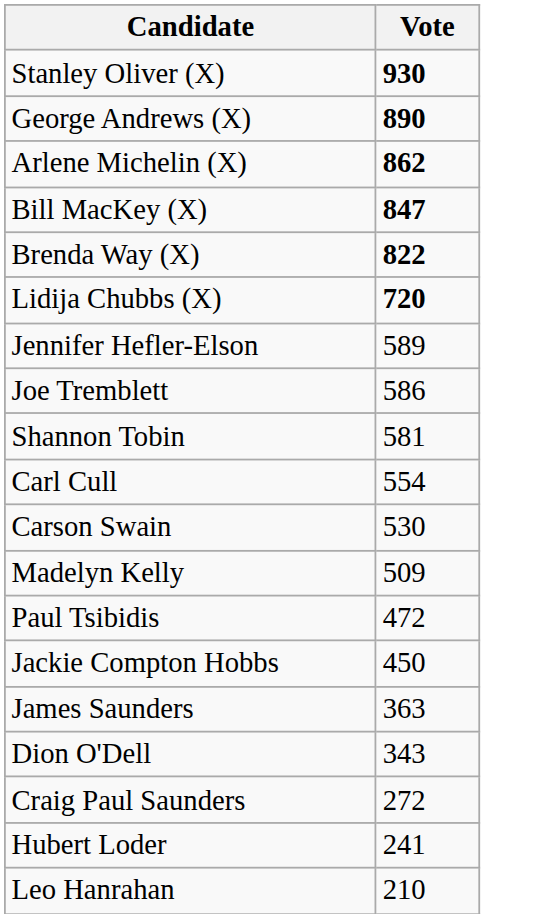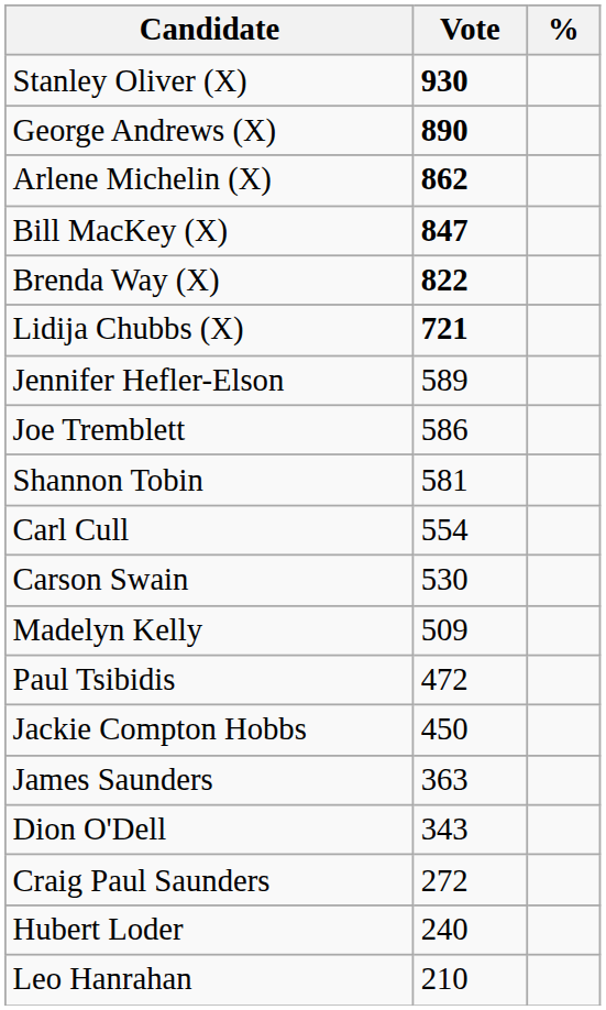+ column: %
Lidija Chubbs (X) | Vote: 720 -> 721
Hubert Loder | Vote: 241 -> 240
